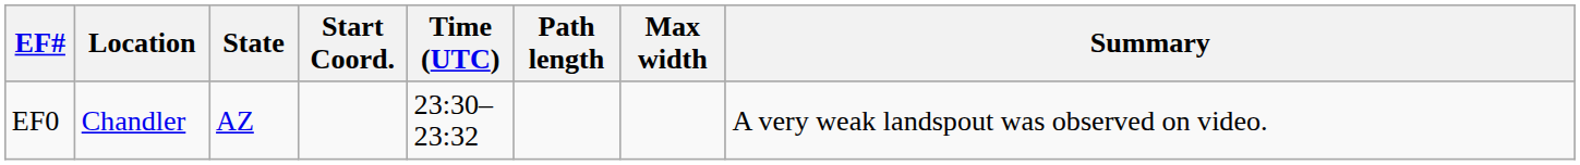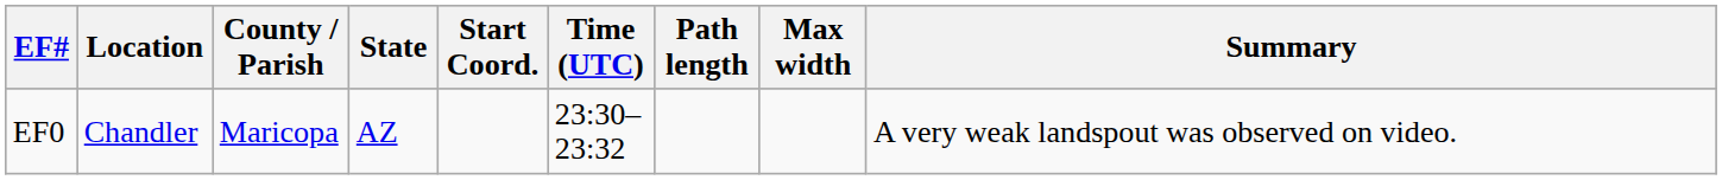+ column: County / Parish | Maricopa
